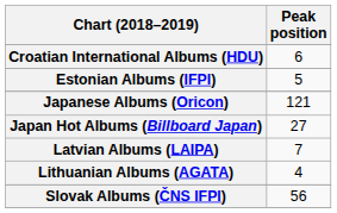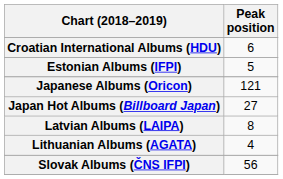Latvian Albums (LAIPA) | Peak position: 7 -> 8
